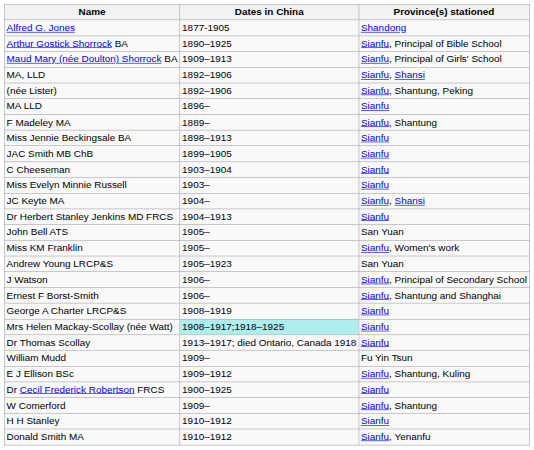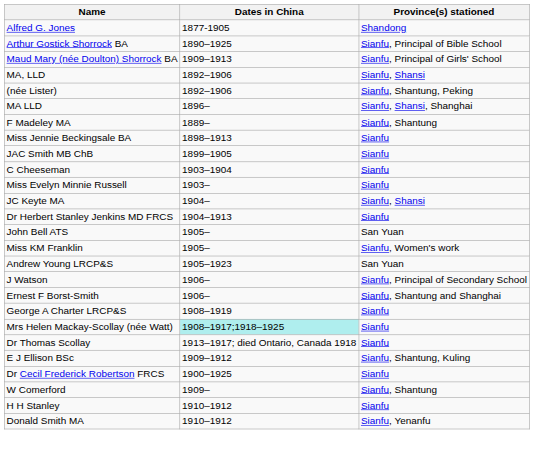MA LLD | Province(s) stationed: Sianfu -> Sianfu, Shansi, Shanghai
- row: William Mudd | 1909– | Fu Yin Tsun
